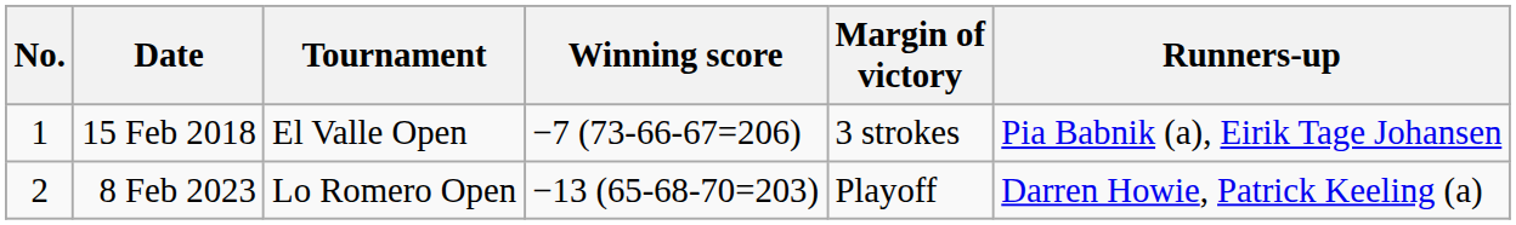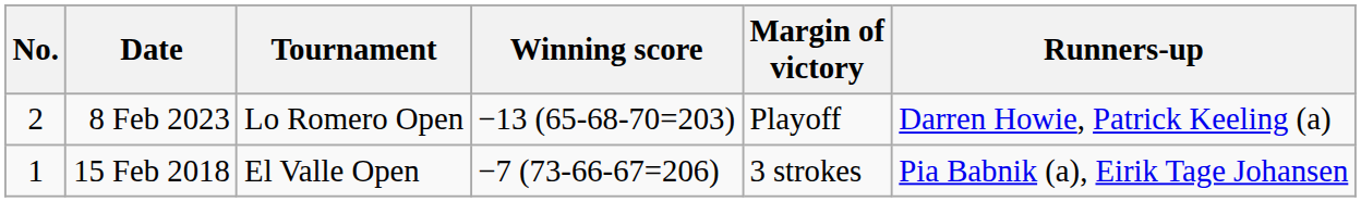rows swapped: 15 Feb 2018 <-> 8 Feb 2023
